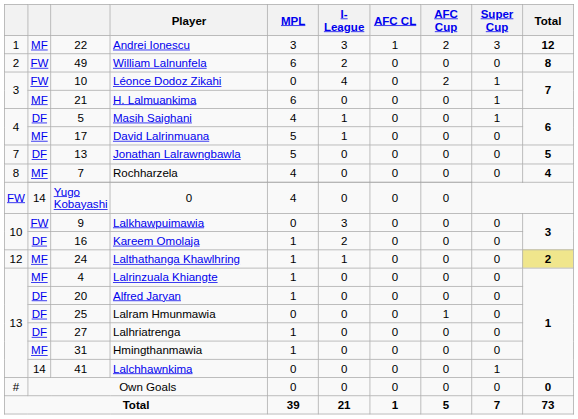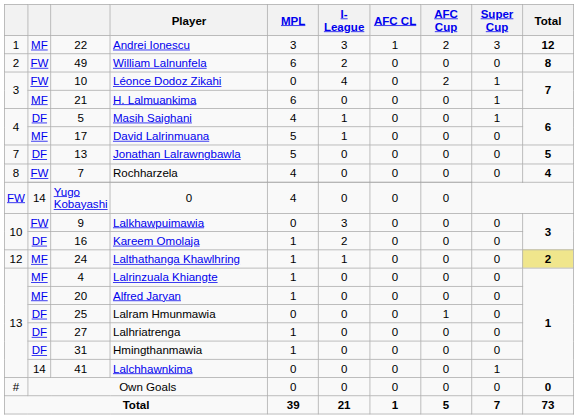Rochharzela | column 2: MF -> FW
Alfred Jaryan | column 2: DF -> MF
Hmingthanmawia | column 2: MF -> DF
